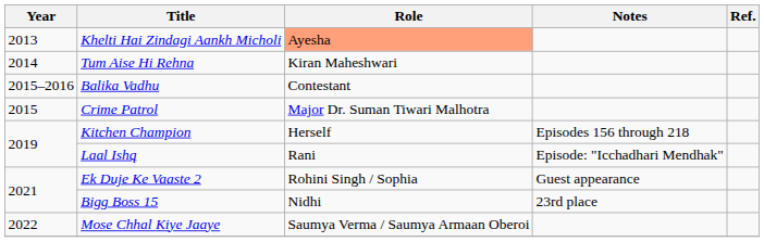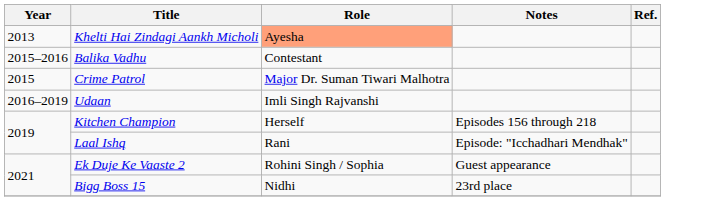- row: 2014 | Tum Aise Hi Rehna | Kiran Maheshwari
+ row: 2016–2019 | Udaan | Imli Singh Rajvanshi
- row: 2022 | Mose Chhal Kiye Jaaye | Saumya Verma / Saumya Armaan Oberoi
